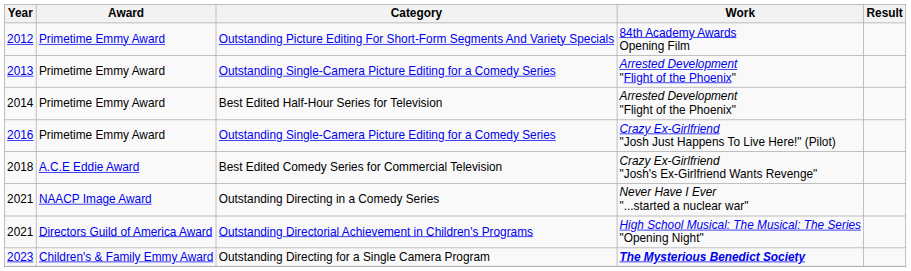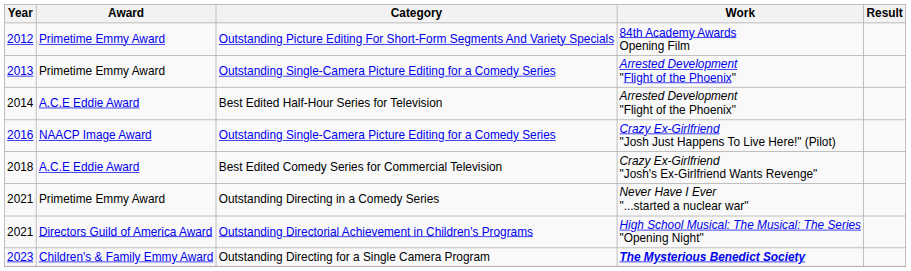2014 | Award: Primetime Emmy Award -> A.C.E Eddie Award
2016 | Award: Primetime Emmy Award -> NAACP Image Award
2021 / Outstanding Directing in a Comedy Series | Award: NAACP Image Award -> Primetime Emmy Award
